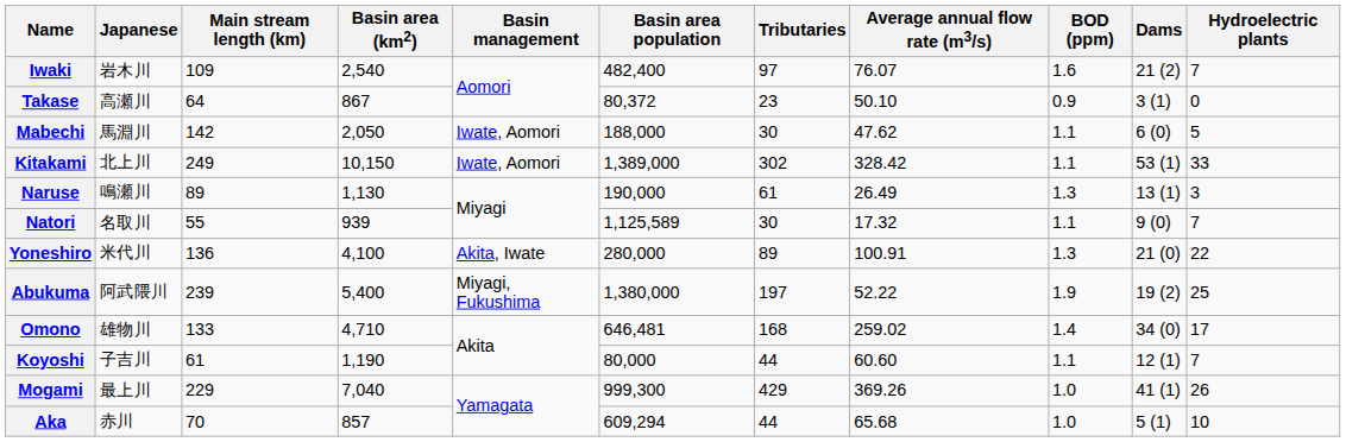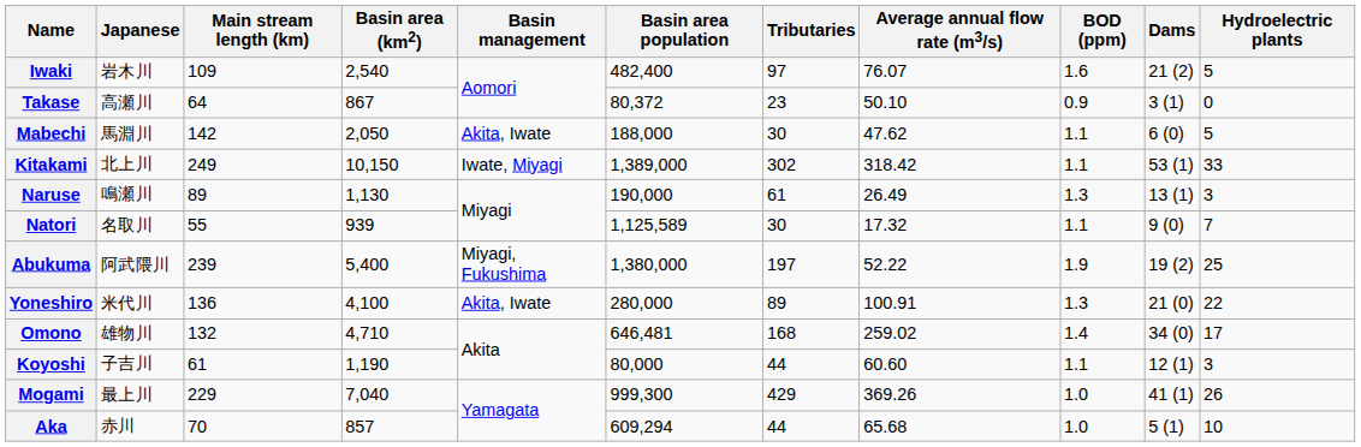Iwaki | Hydroelectric plants: 7 -> 5
Mabechi | Basin management: Iwate, Aomori -> Akita, Iwate
Kitakami | Basin management: Iwate, Aomori -> Iwate, Miyagi
Kitakami | Average annual flow rate (m3/s): 328.42 -> 318.42
rows swapped: Abukuma <-> Yoneshiro
Omono | Main stream length (km): 133 -> 132
Koyoshi | Hydroelectric plants: 7 -> 3
